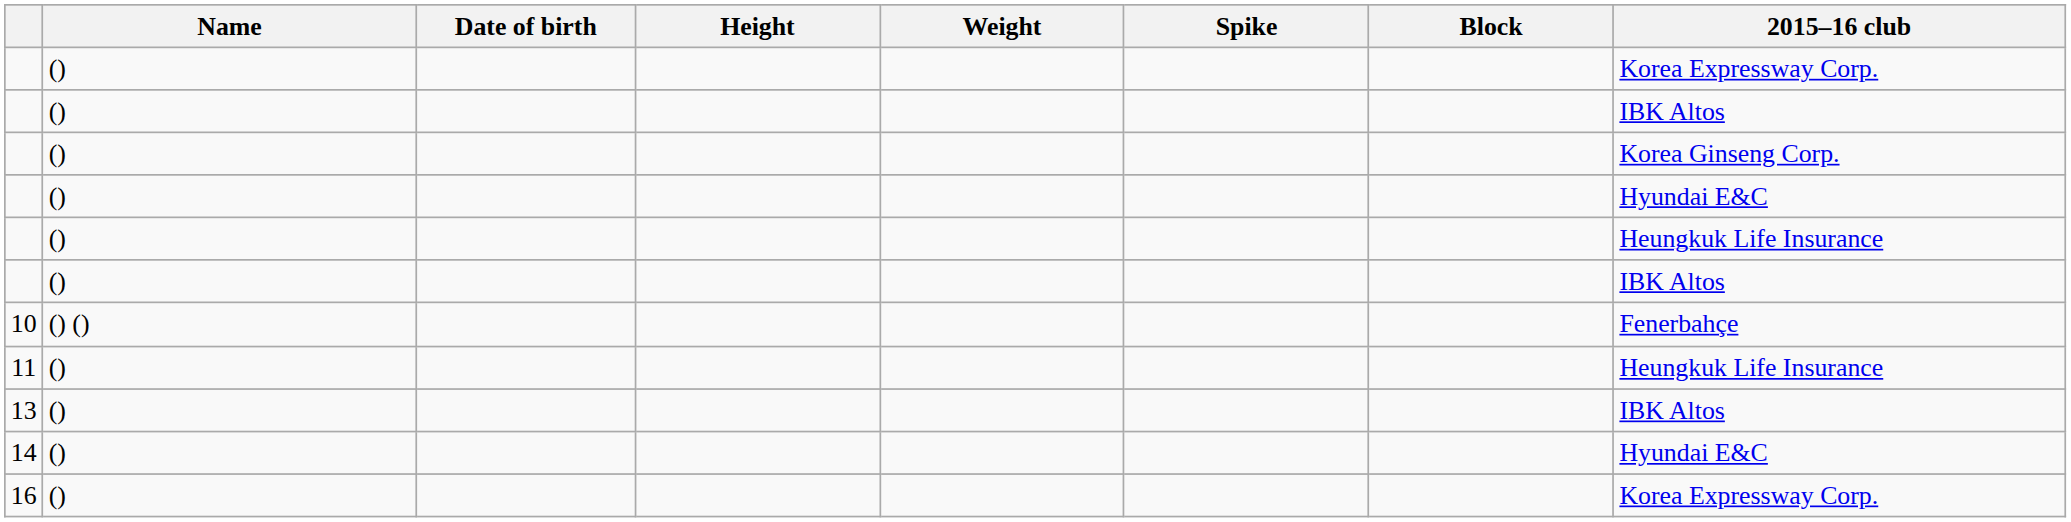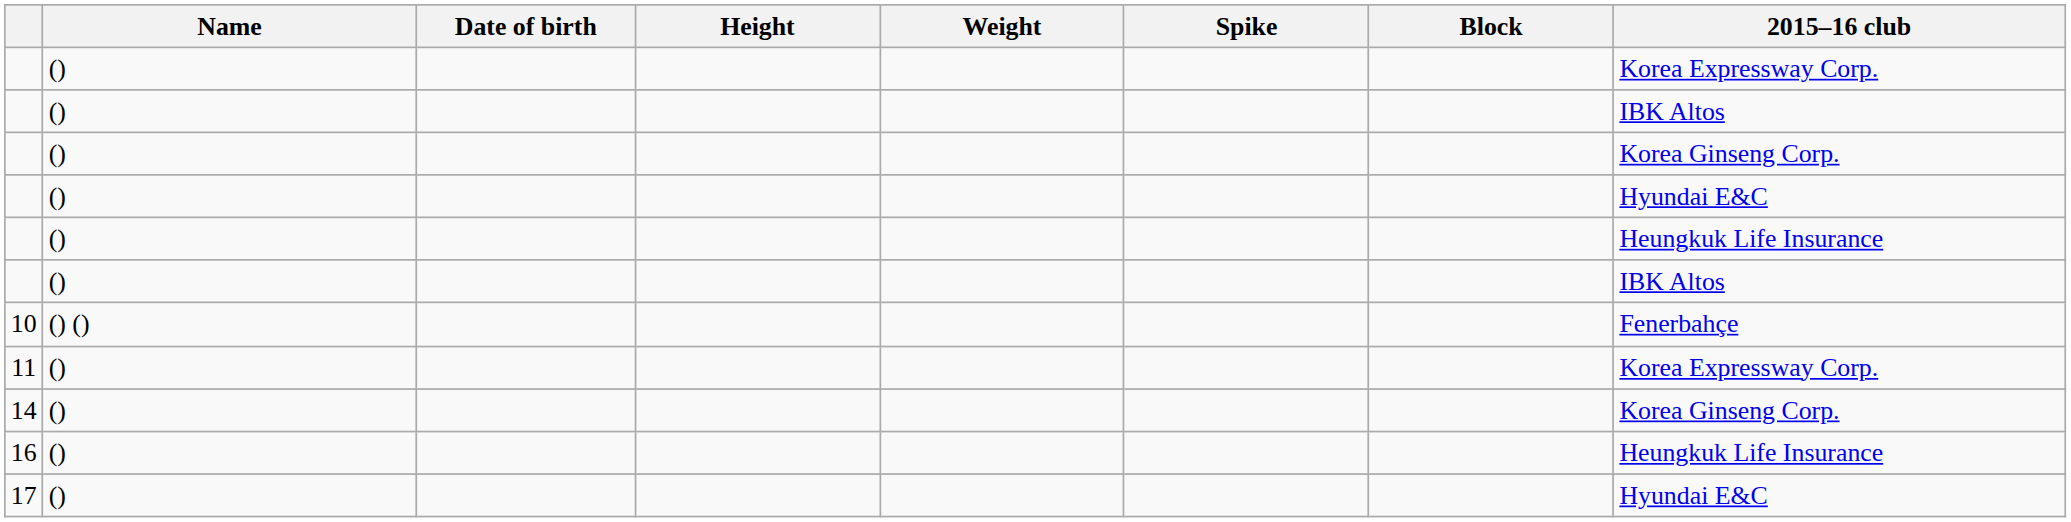11 | 2015–16 club: Heungkuk Life Insurance -> Korea Expressway Corp.
- row: 13 | () | IBK Altos
14 | 2015–16 club: Hyundai E&C -> Korea Ginseng Corp.
16 | 2015–16 club: Korea Expressway Corp. -> Heungkuk Life Insurance
+ row: 17 | () | Hyundai E&C
